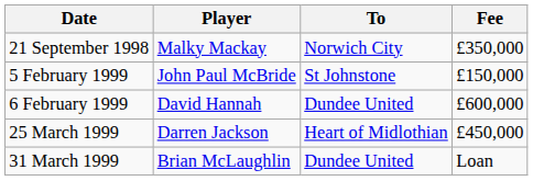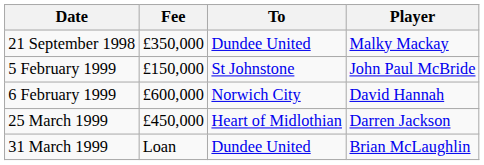columns swapped: Player <-> Fee
21 September 1998 | To: Norwich City -> Dundee United
6 February 1999 | To: Dundee United -> Norwich City
